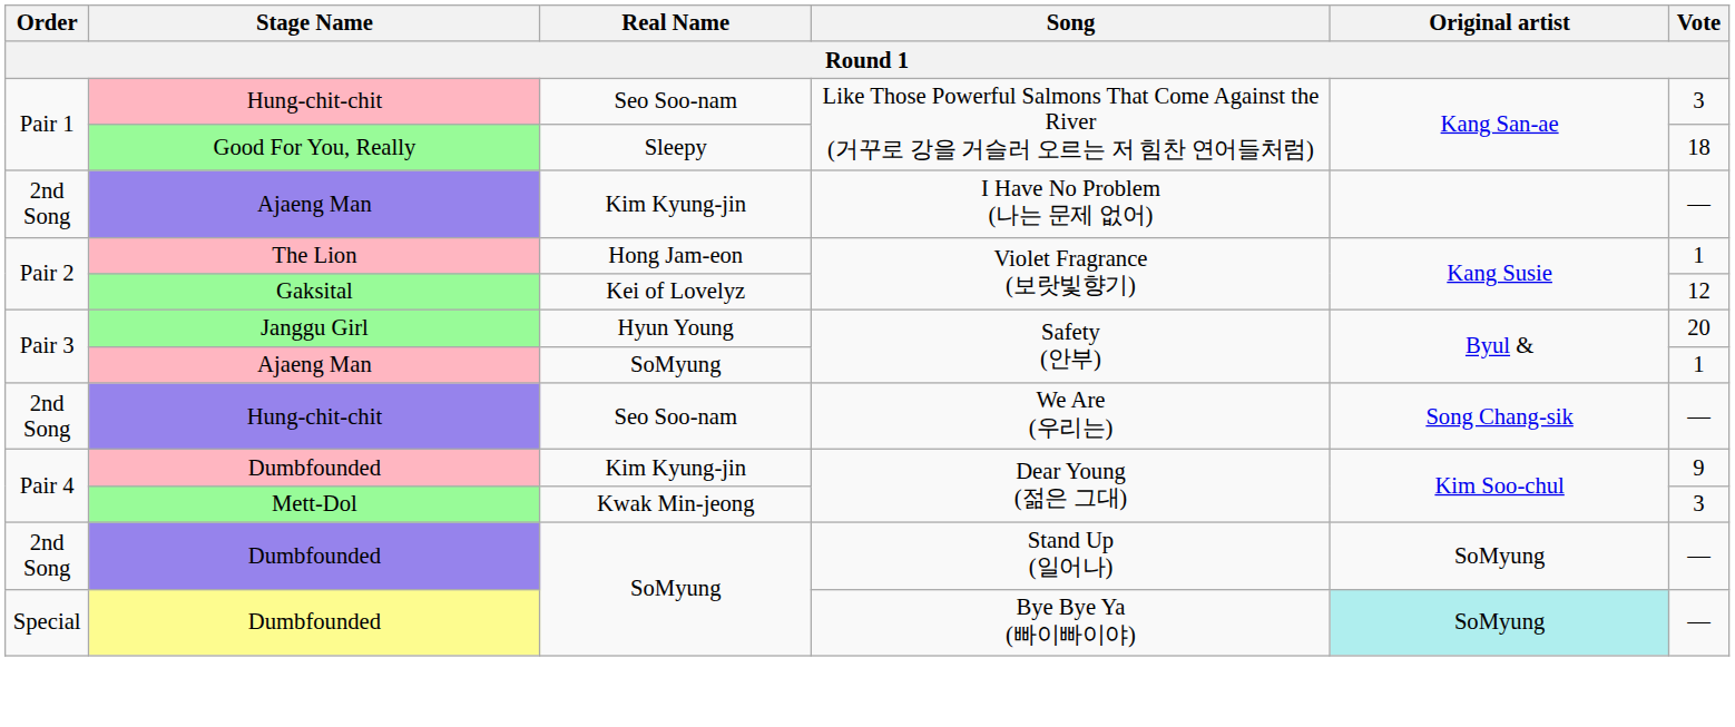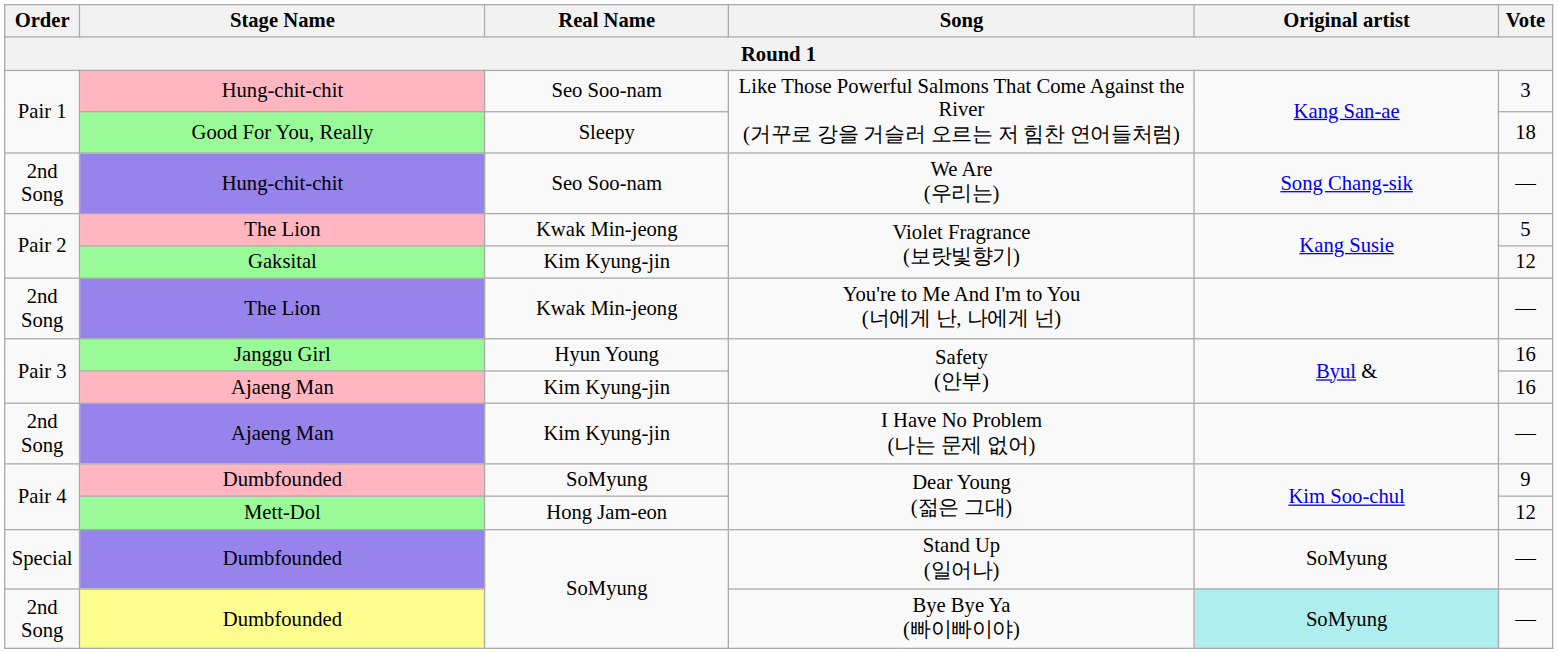rows swapped: We Are (우리는) <-> I Have No Problem (나는 문제 없어)
The Lion / Violet Fragrance (보랏빛향기) | Real Name: Hong Jam-eon -> Kwak Min-jeong
The Lion / Violet Fragrance (보랏빛향기) | Vote: 1 -> 5
Gaksital / Violet Fragrance (보랏빛향기) | Real Name: Kei of Lovelyz -> Kim Kyung-jin
+ row: 2nd Song | The Lion | Kwak Min-jeong | You're to Me And I'm to You (너에게 난, 나에게 넌) | —
Janggu Girl / Safety (안부) | Vote: 20 -> 16
Ajaeng Man / Safety (안부) | Real Name: SoMyung -> Kim Kyung-jin
Ajaeng Man / Safety (안부) | Vote: 1 -> 16
Dumbfounded / Dear Young (젊은 그대) | Real Name: Kim Kyung-jin -> SoMyung
Mett-Dol / Dear Young (젊은 그대) | Real Name: Kwak Min-jeong -> Hong Jam-eon
Mett-Dol / Dear Young (젊은 그대) | Vote: 3 -> 12
Stand Up (일어나) | Order: 2nd Song -> Special
Bye Bye Ya (빠이빠이야) | Order: Special -> 2nd Song
